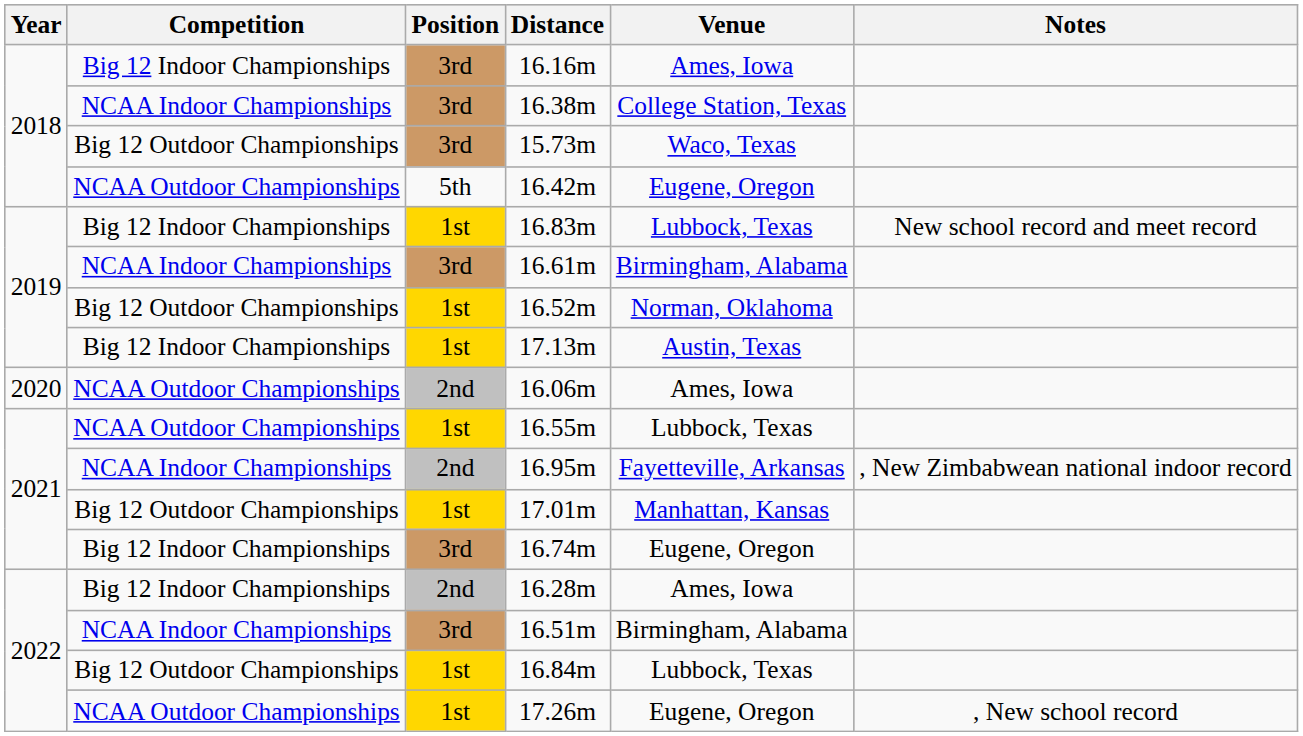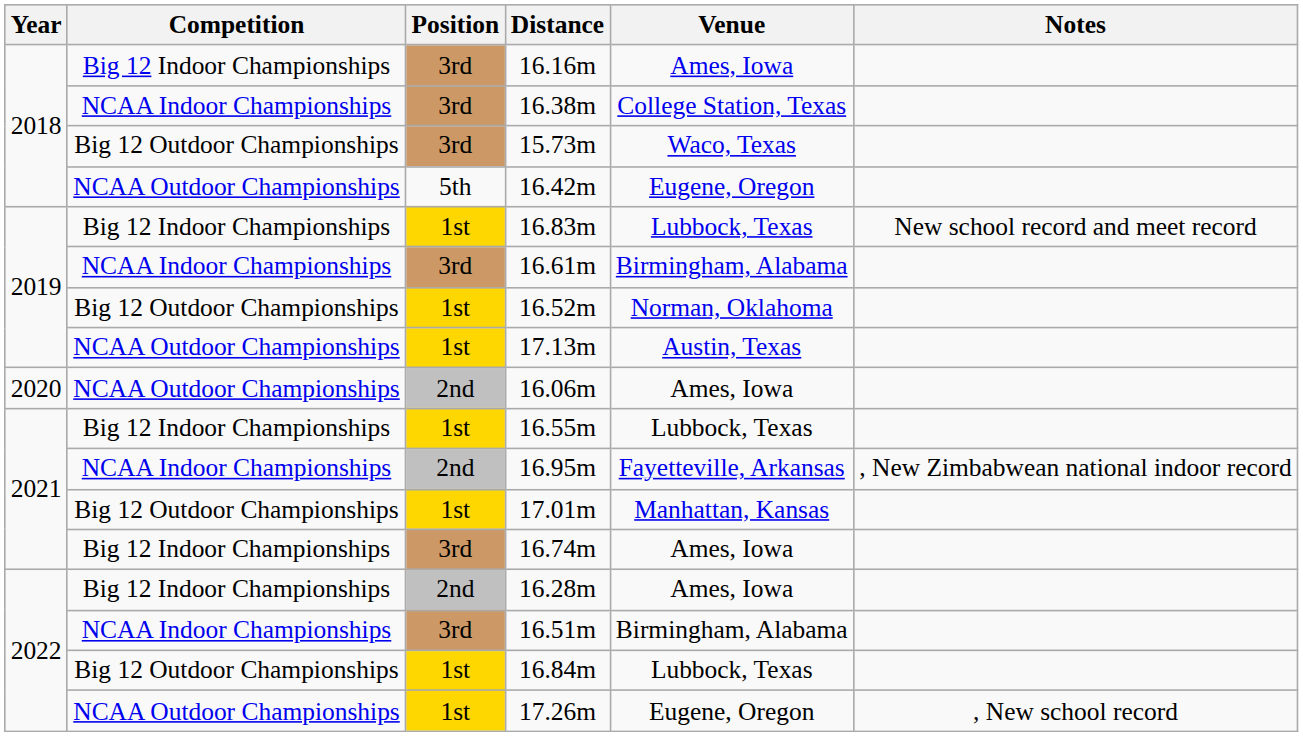17.13m | Competition: Big 12 Indoor Championships -> NCAA Outdoor Championships
16.55m | Competition: NCAA Outdoor Championships -> Big 12 Indoor Championships
16.74m | Venue: Eugene, Oregon -> Ames, Iowa
